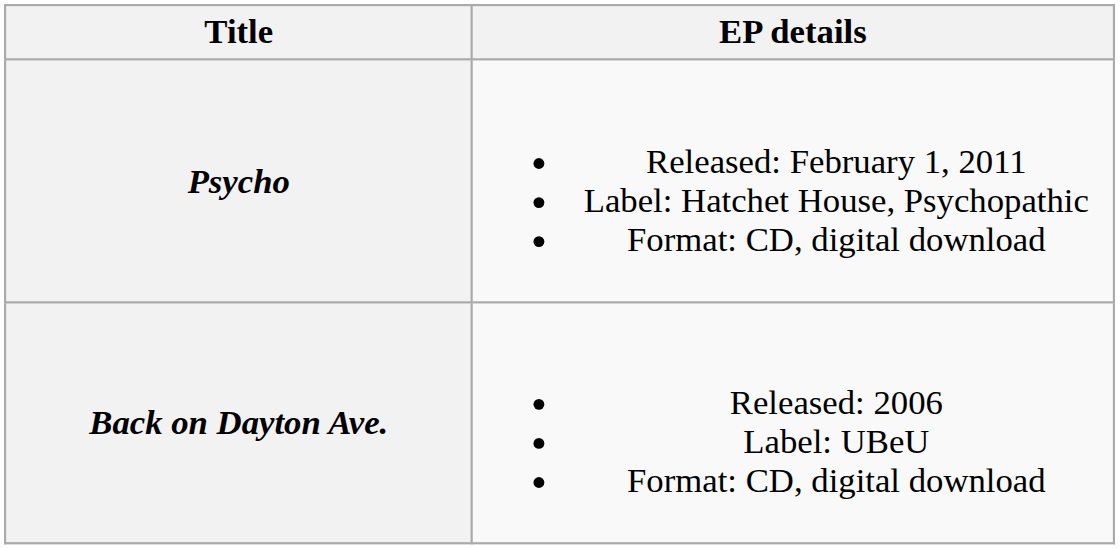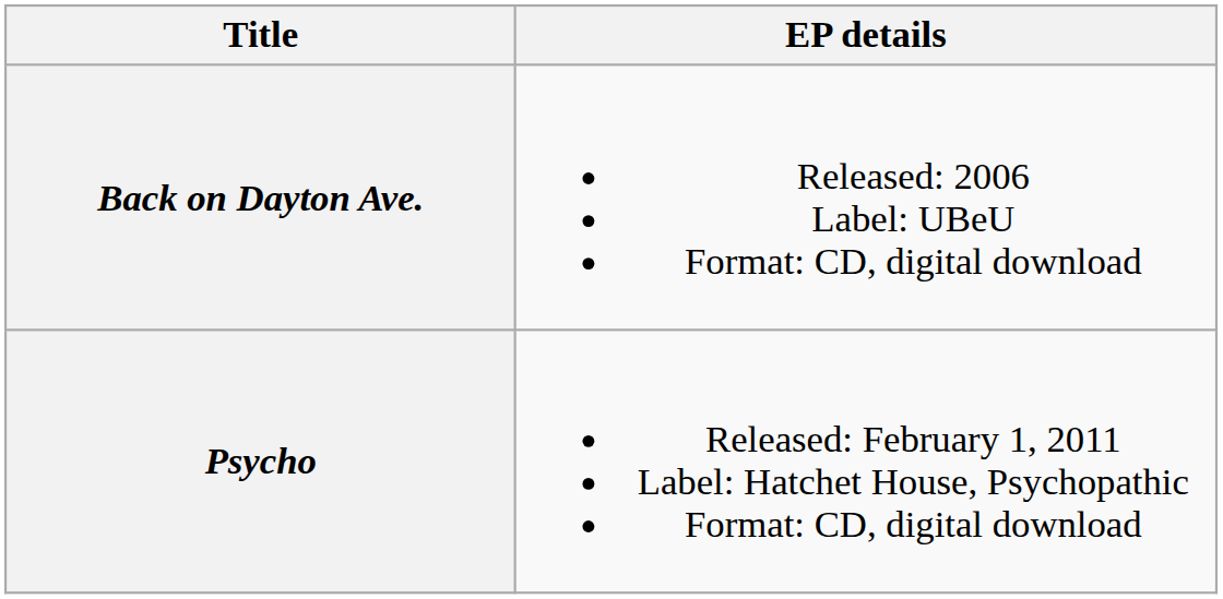rows swapped: Back on Dayton Ave. <-> Psycho
